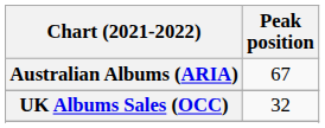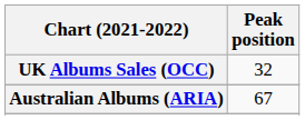rows swapped: Australian Albums (ARIA) <-> UK Albums Sales (OCC)
